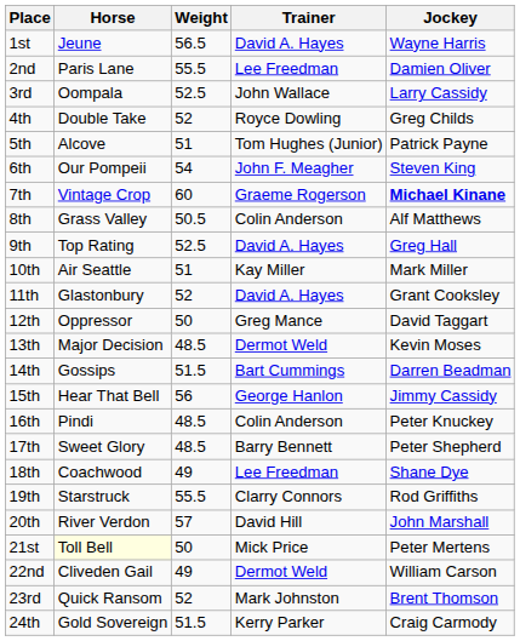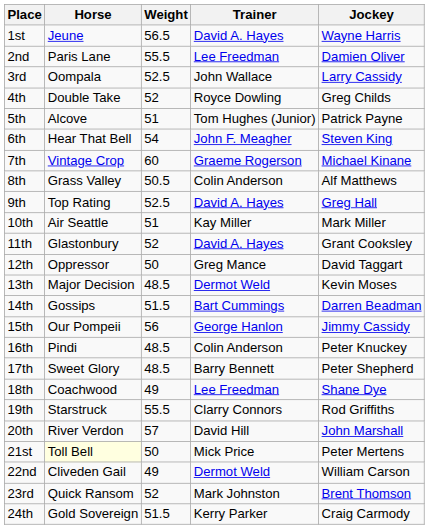6th | Horse: Our Pompeii -> Hear That Bell
7th | Jockey: bold -> normal
15th | Horse: Hear That Bell -> Our Pompeii
